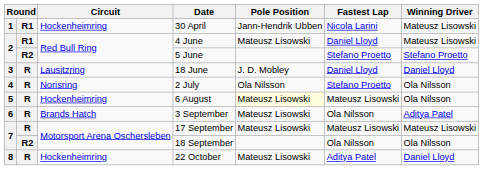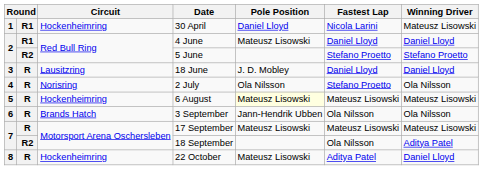30 April | Pole Position: Jann-Hendrik Ubben -> Daniel Lloyd
4 June | Winning Driver: Mateusz Lisowski -> Daniel Lloyd
6 August | Winning Driver: Ola Nilsson -> Mateusz Lisowski
3 September | Pole Position: Mateusz Lisowski -> Jann-Hendrik Ubben
3 September | Winning Driver: Aditya Patel -> Ola Nilsson
18 September | Winning Driver: Ola Nilsson -> Aditya Patel
